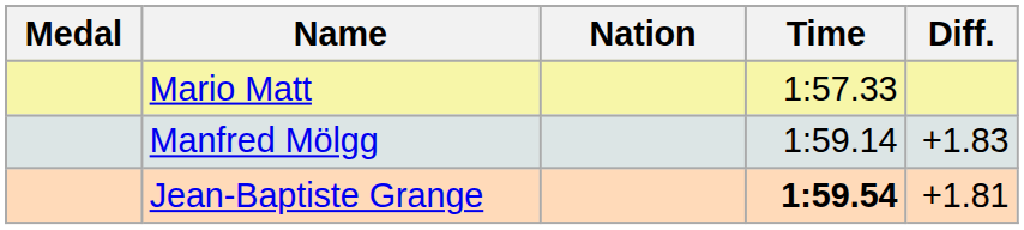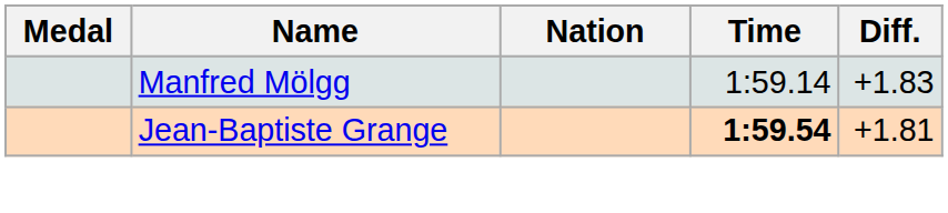- row: Mario Matt | 1:57.33
